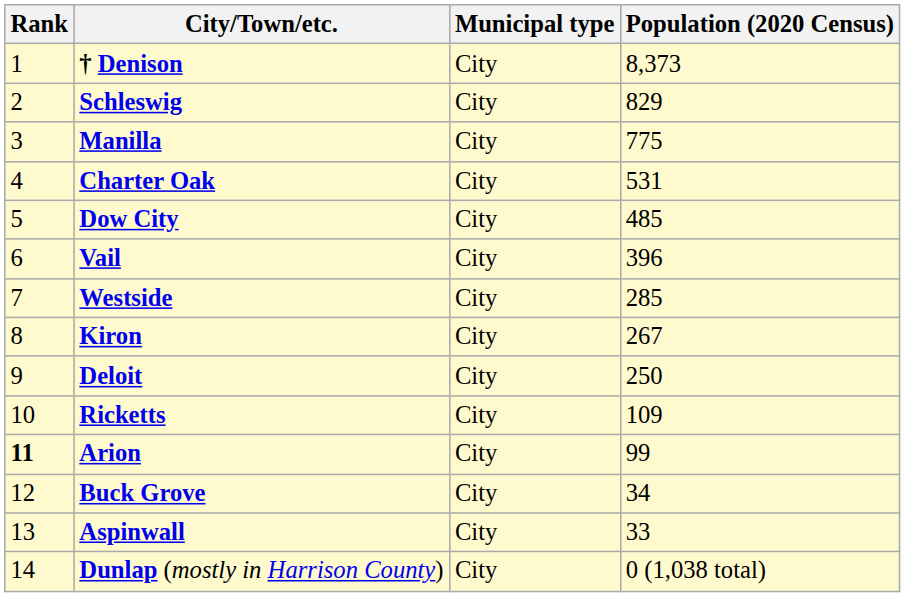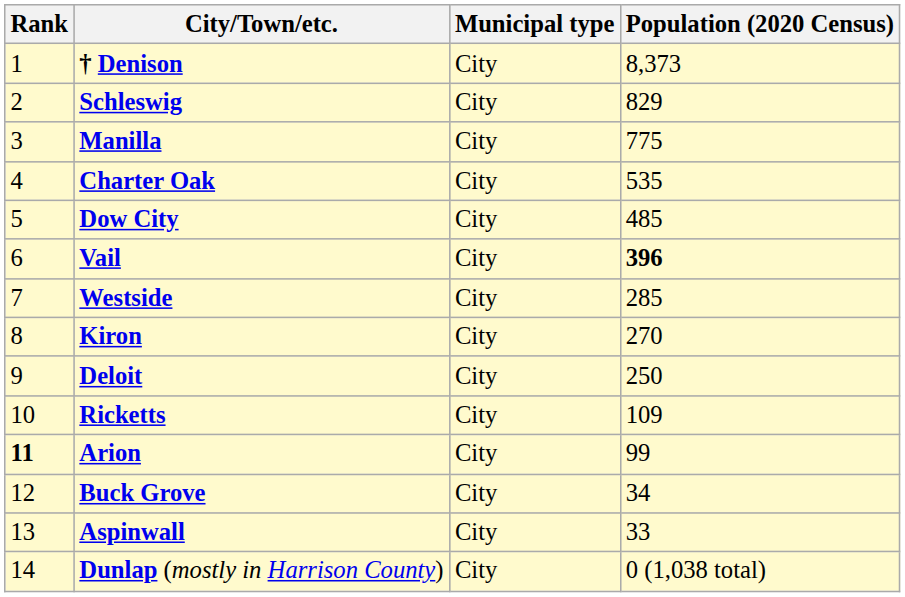Charter Oak | Population (2020 Census): 531 -> 535
Vail | Population (2020 Census): normal -> bold
Kiron | Population (2020 Census): 267 -> 270
